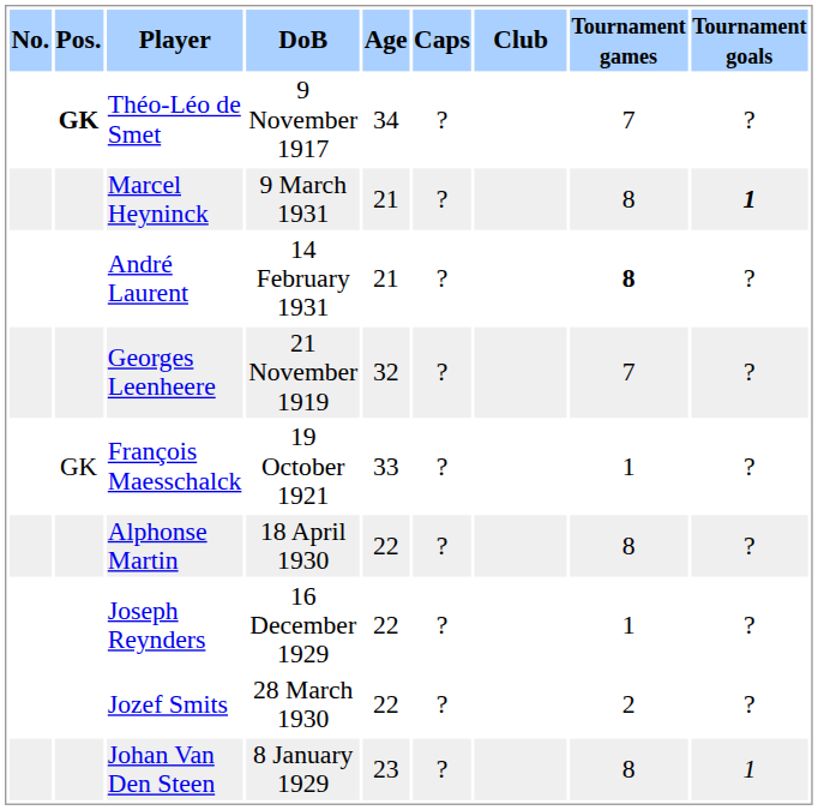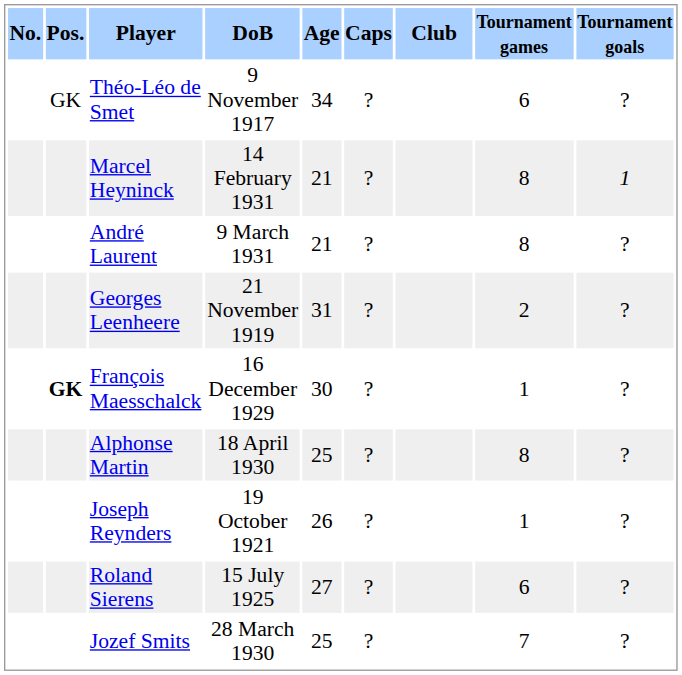Théo-Léo de Smet | Pos.: bold -> normal
Théo-Léo de Smet | Tournament games: 7 -> 6
Marcel Heyninck | DoB: 9 March 1931 -> 14 February 1931
Marcel Heyninck | Tournament goals: bold -> normal
André Laurent | DoB: 14 February 1931 -> 9 March 1931
André Laurent | Tournament games: bold -> normal
Georges Leenheere | Age: 32 -> 31
Georges Leenheere | Tournament games: 7 -> 2
François Maesschalck | Pos.: normal -> bold
François Maesschalck | DoB: 19 October 1921 -> 16 December 1929
François Maesschalck | Age: 33 -> 30
Alphonse Martin | Age: 22 -> 25
Joseph Reynders | DoB: 16 December 1929 -> 19 October 1921
Joseph Reynders | Age: 22 -> 26
+ row: Roland Sierens | 15 July 1925 | 27 | ? | 6 | ?
Jozef Smits | Age: 22 -> 25
Jozef Smits | Tournament games: 2 -> 7
- row: Johan Van Den Steen | 8 January 1929 | 23 | ? | 8 | 1
